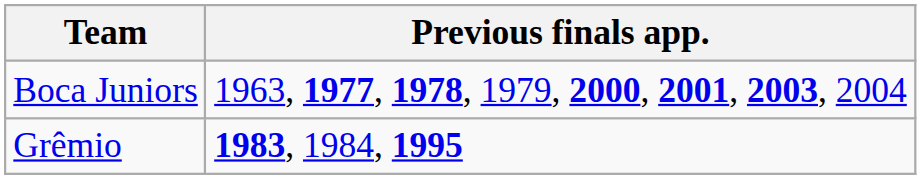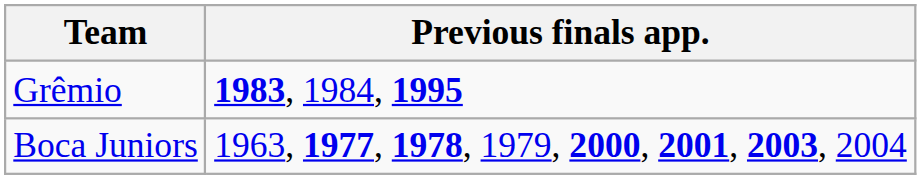rows swapped: Boca Juniors <-> Grêmio
